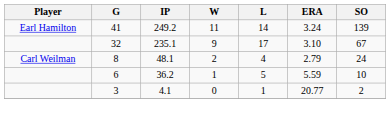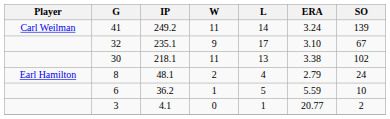41 | Player: Earl Hamilton -> Carl Weilman
+ row: 30 | 218.1 | 11 | 13 | 3.38 | 102
8 | Player: Carl Weilman -> Earl Hamilton
